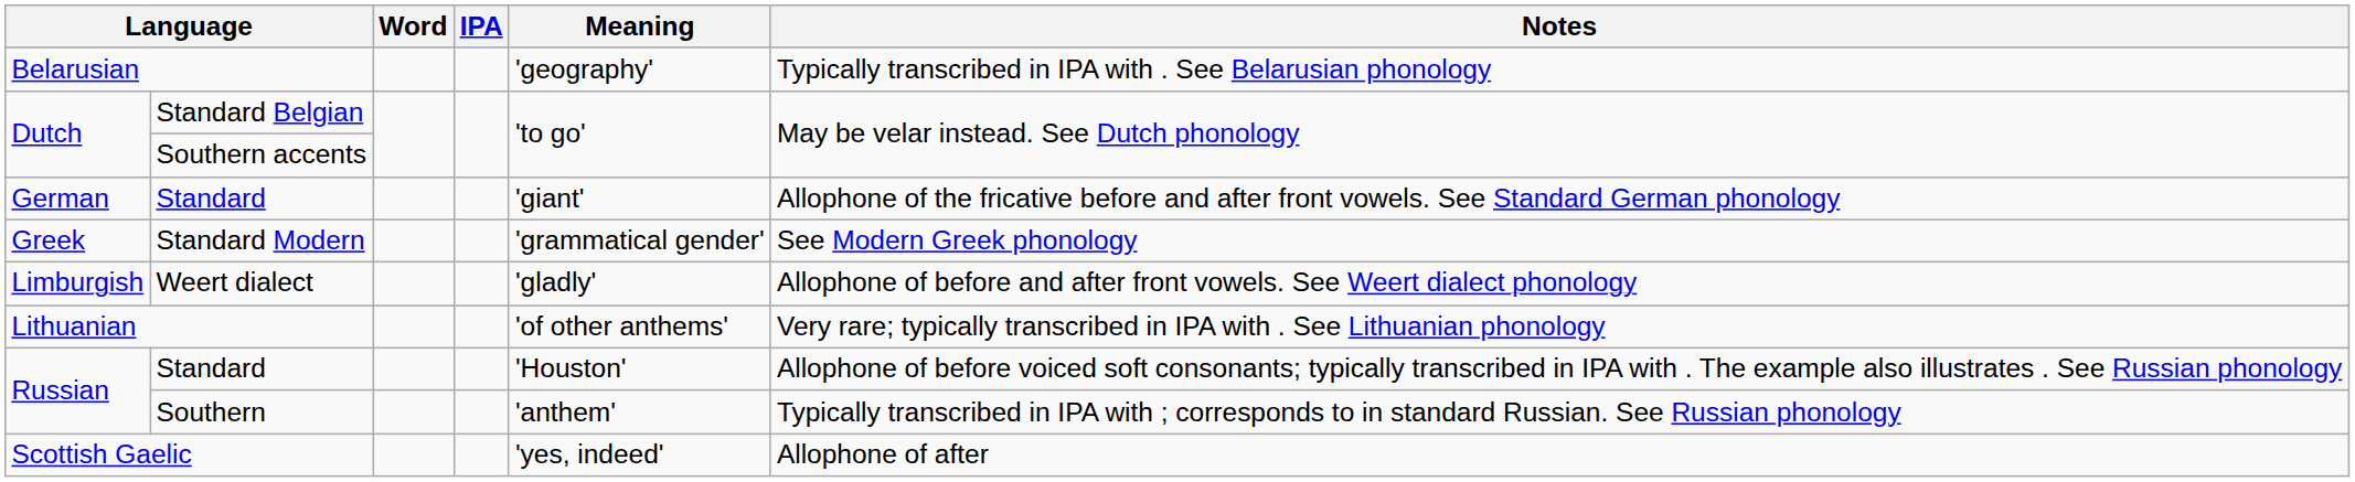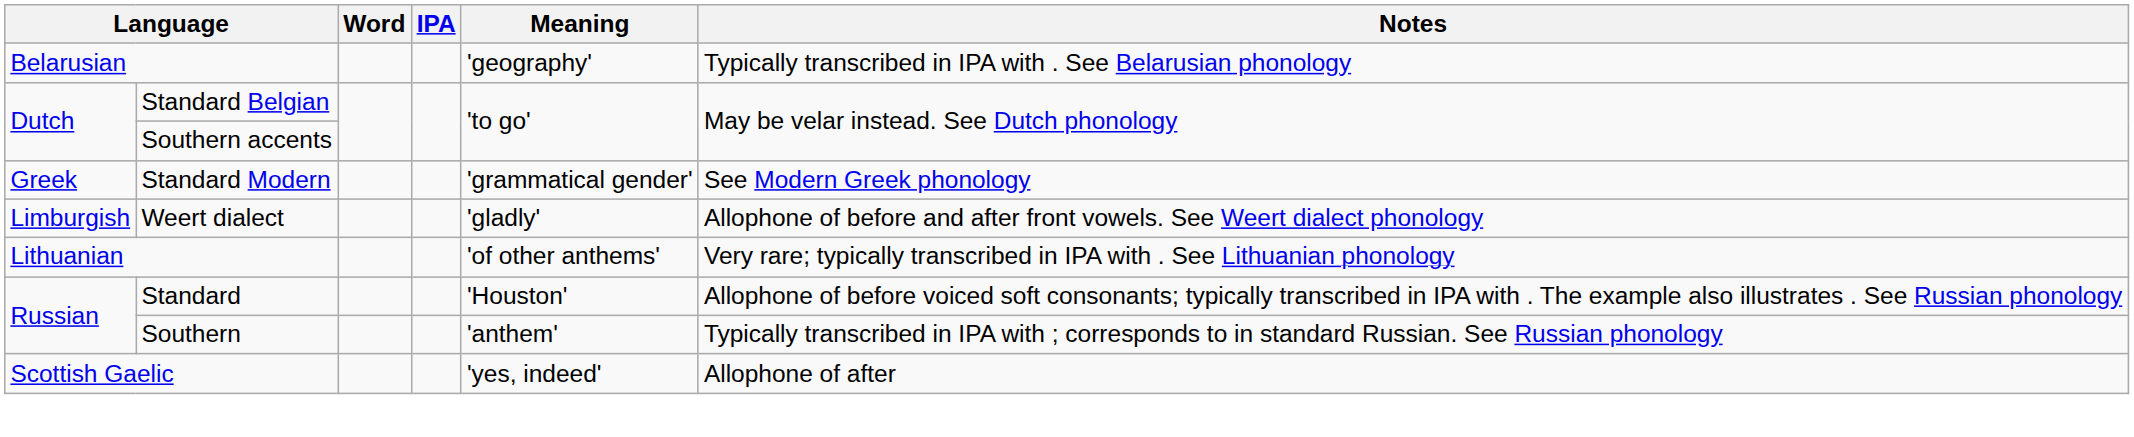- row: German | Standard | 'giant' | Allophone of the fricative before and after front vowels. See Standard German phonology
